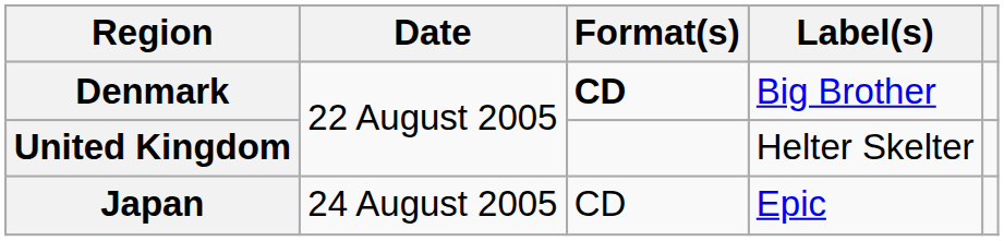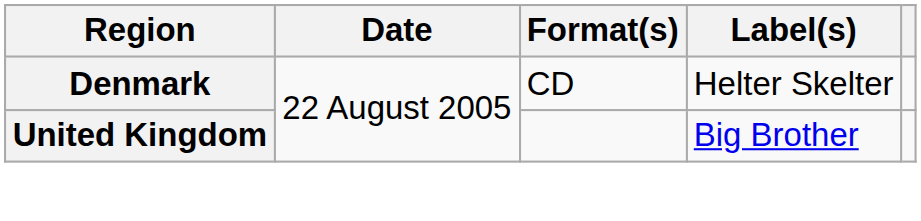Denmark | Format(s): bold -> normal
Denmark | Label(s): Big Brother -> Helter Skelter
United Kingdom | Label(s): Helter Skelter -> Big Brother
- row: Japan | 24 August 2005 | CD | Epic
